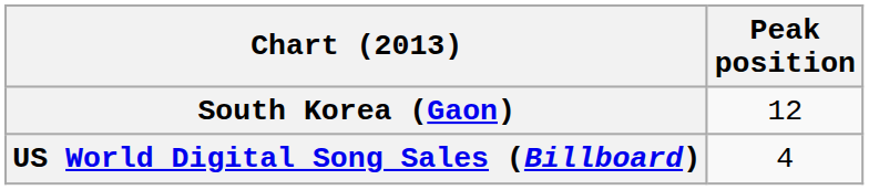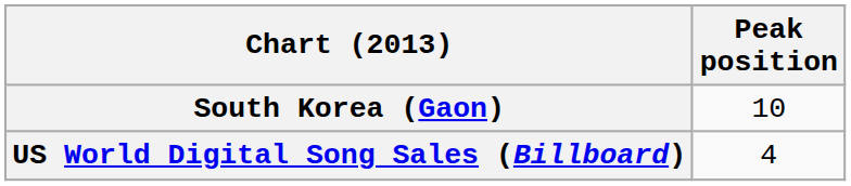South Korea (Gaon) | Peak position: 12 -> 10
